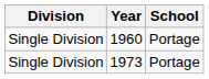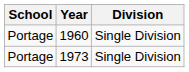columns swapped: School <-> Division
